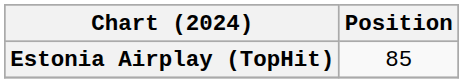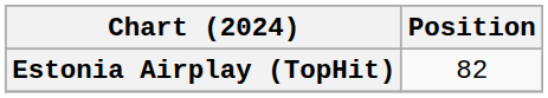Estonia Airplay (TopHit) | Position: 85 -> 82
